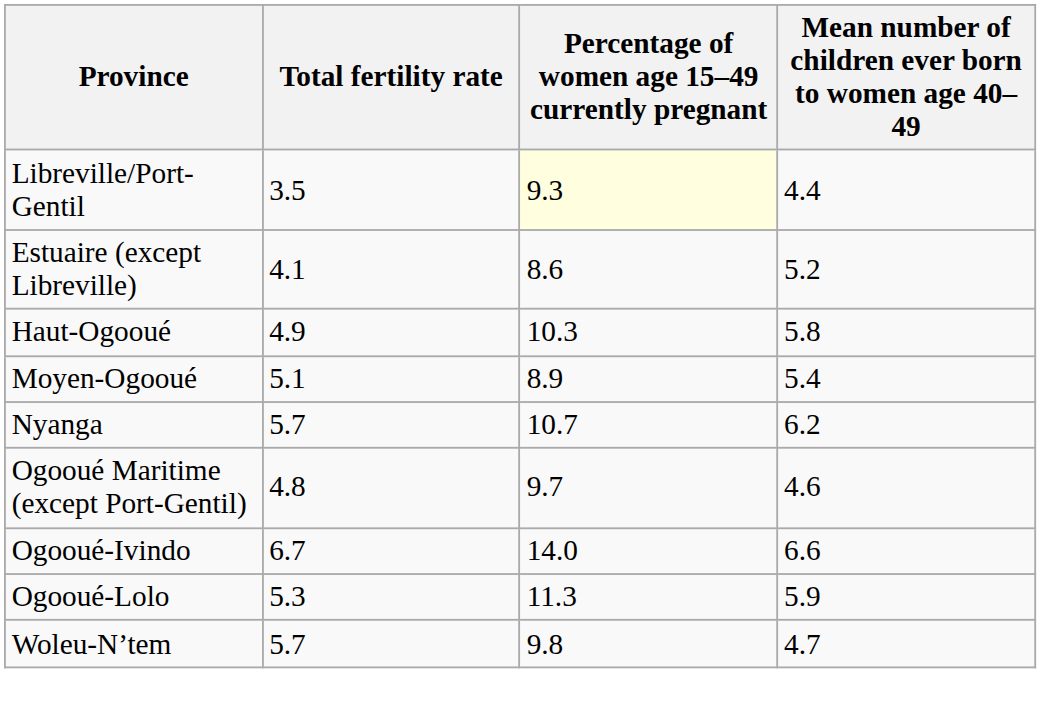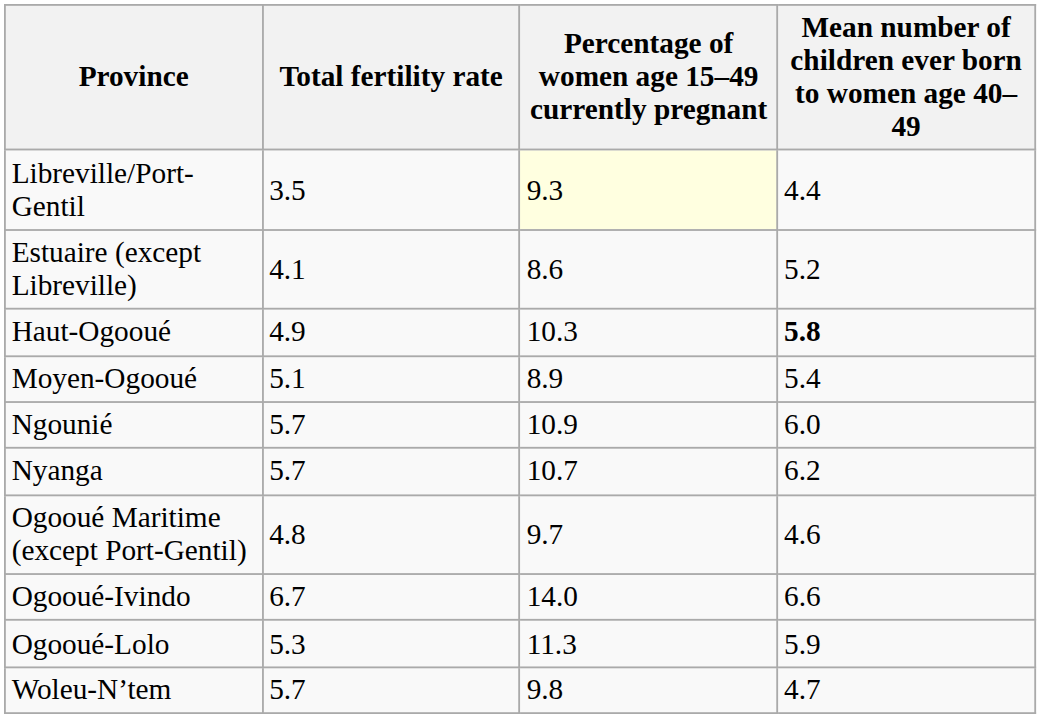Haut-Ogooué | Mean number of children ever born to women age 40–49: normal -> bold
+ row: Ngounié | 5.7 | 10.9 | 6.0
